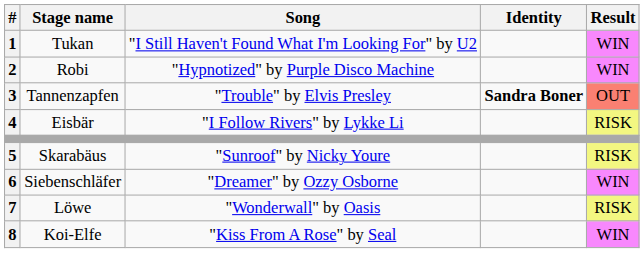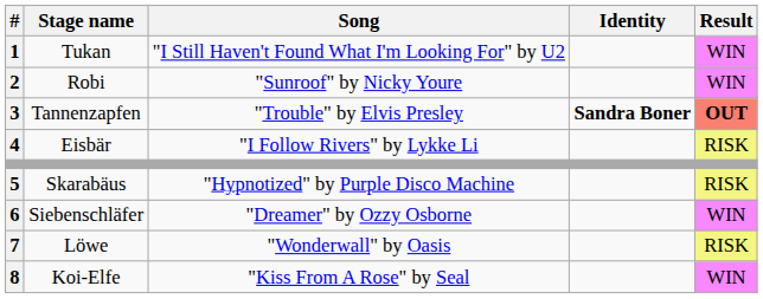Robi | Song: "Hypnotized" by Purple Disco Machine -> "Sunroof" by Nicky Youre
Tannenzapfen | Result: normal -> bold
Skarabäus | Song: "Sunroof" by Nicky Youre -> "Hypnotized" by Purple Disco Machine
